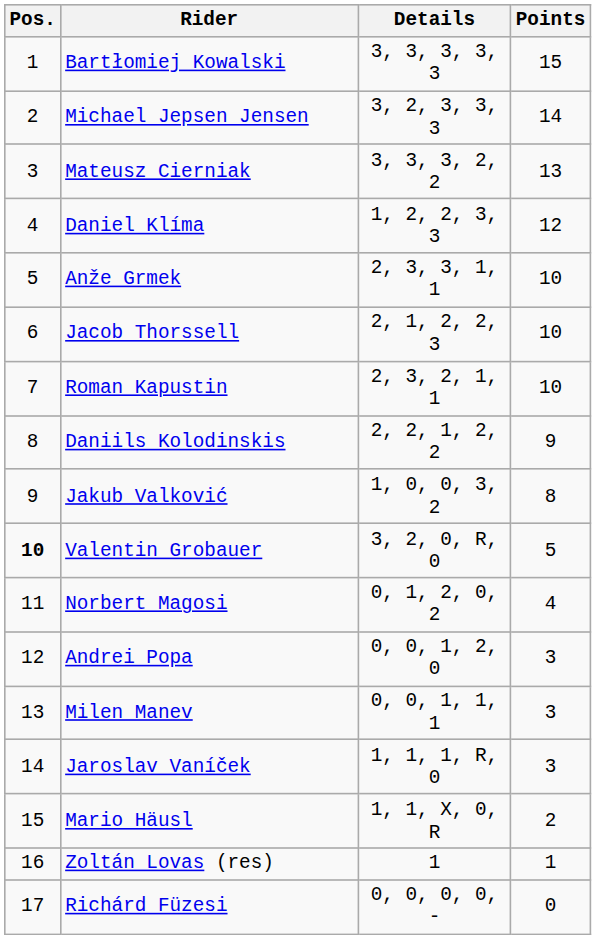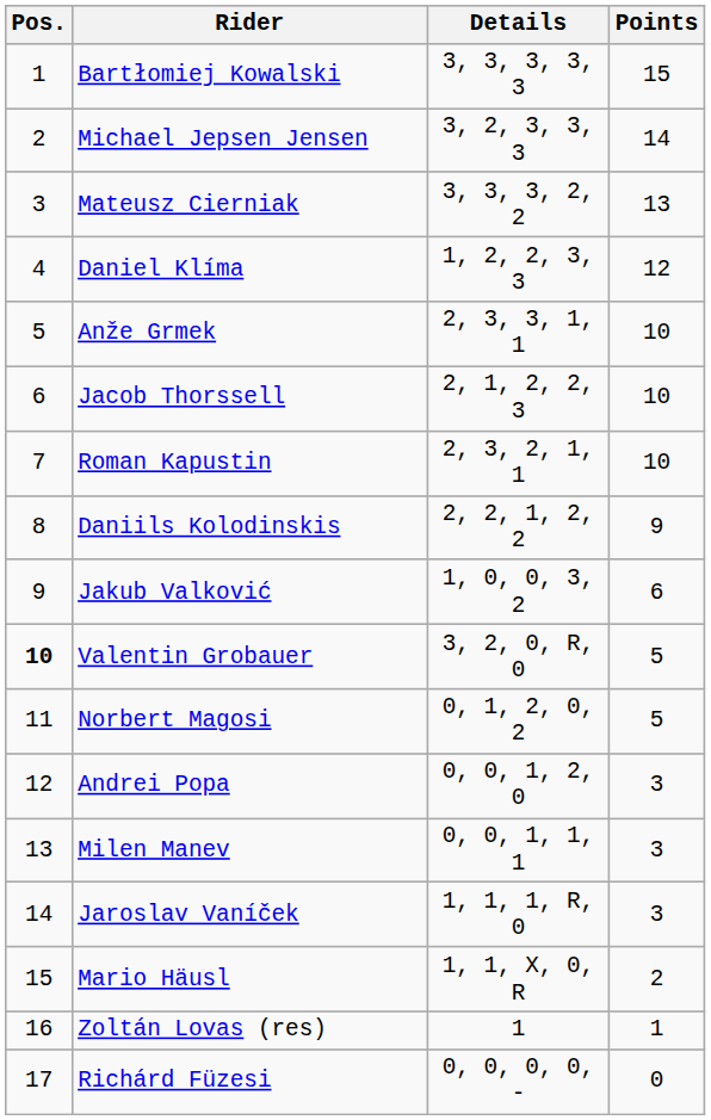Jakub Valković | Points: 8 -> 6
Norbert Magosi | Points: 4 -> 5
